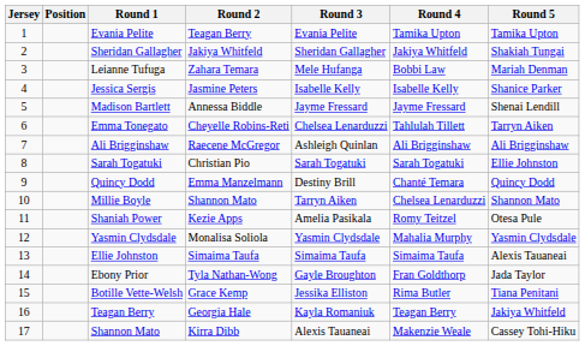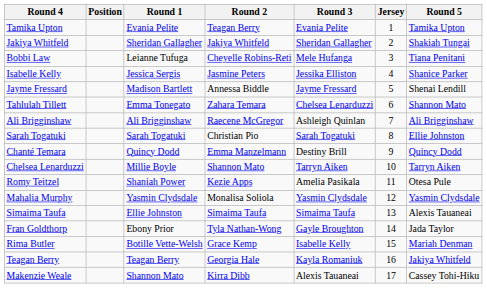columns swapped: Jersey <-> Round 4
Leianne Tufuga | Round 2: Zahara Temara -> Cheyelle Robins-Reti
Leianne Tufuga | Round 5: Mariah Denman -> Tiana Penitani
Jessica Sergis | Round 3: Isabelle Kelly -> Jessika Elliston
Emma Tonegato | Round 2: Cheyelle Robins-Reti -> Zahara Temara
Emma Tonegato | Round 5: Tarryn Aiken -> Shannon Mato
Millie Boyle | Round 5: Shannon Mato -> Tarryn Aiken
Botille Vette-Welsh | Round 3: Jessika Elliston -> Isabelle Kelly
Botille Vette-Welsh | Round 5: Tiana Penitani -> Mariah Denman
